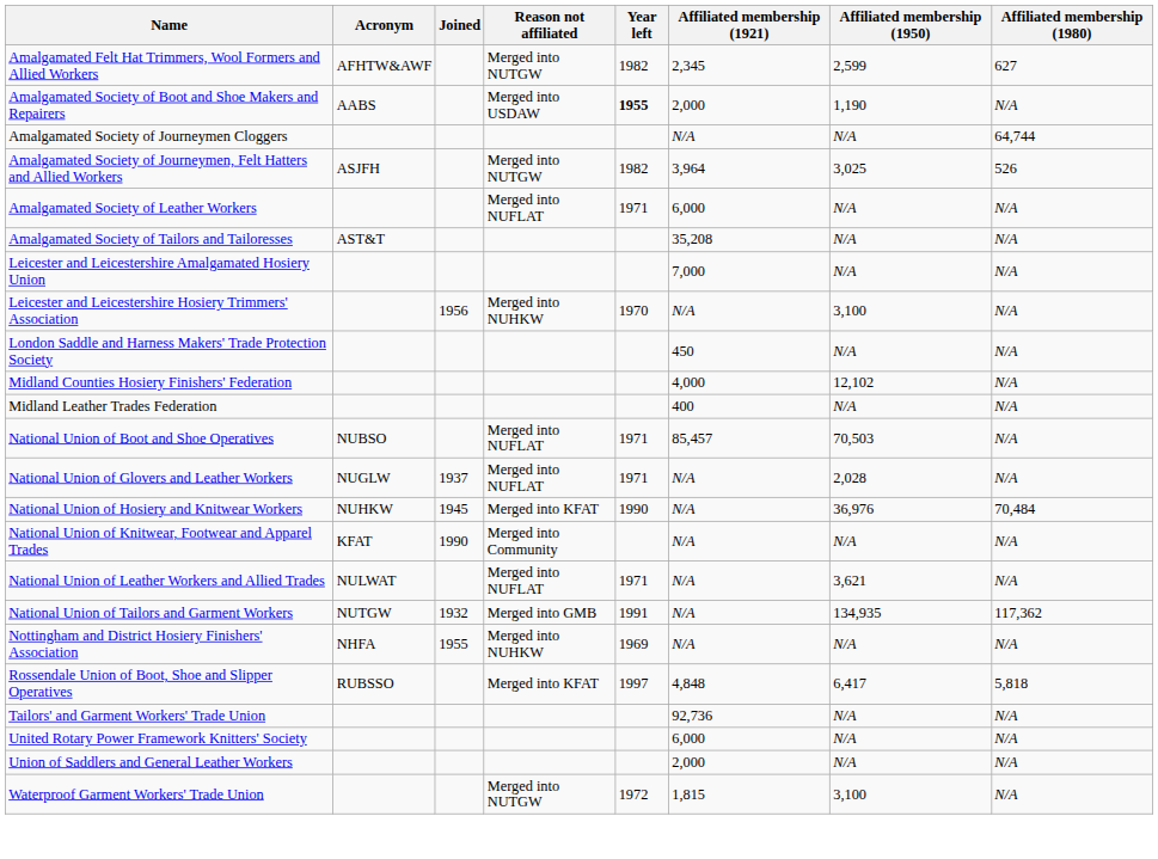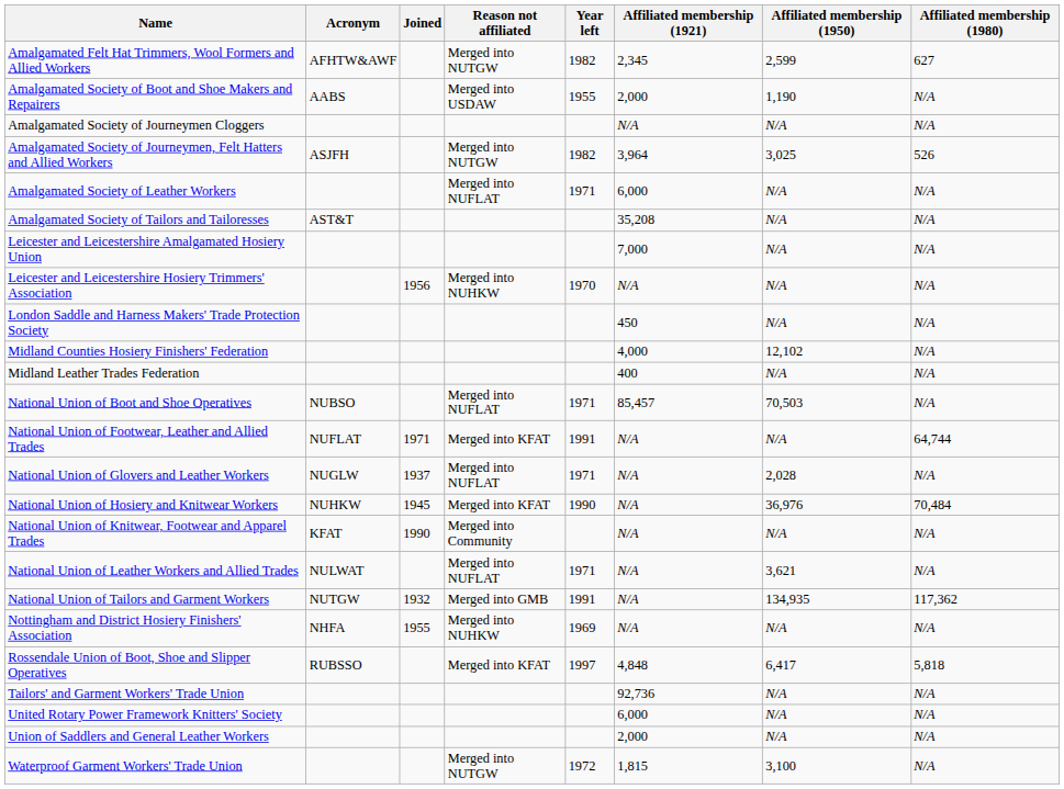Amalgamated Society of Boot and Shoe Makers and Repairers | Year left: bold -> normal
Amalgamated Society of Journeymen Cloggers | Affiliated membership (1980): 64,744 -> N/A
Leicester and Leicestershire Hosiery Trimmers' Association | Affiliated membership (1950): 3,100 -> N/A
+ row: National Union of Footwear, Leather and Allied Trades | NUFLAT | 1971 | Merged into KFAT | 1991 | N/A | N/A | 64,744
